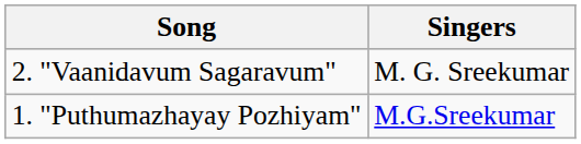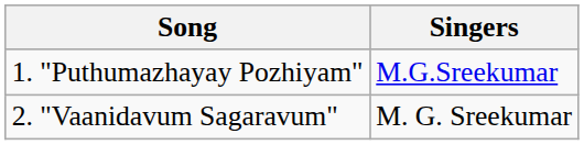rows swapped: 1. "Puthumazhayay Pozhiyam" <-> 2. "Vaanidavum Sagaravum"
